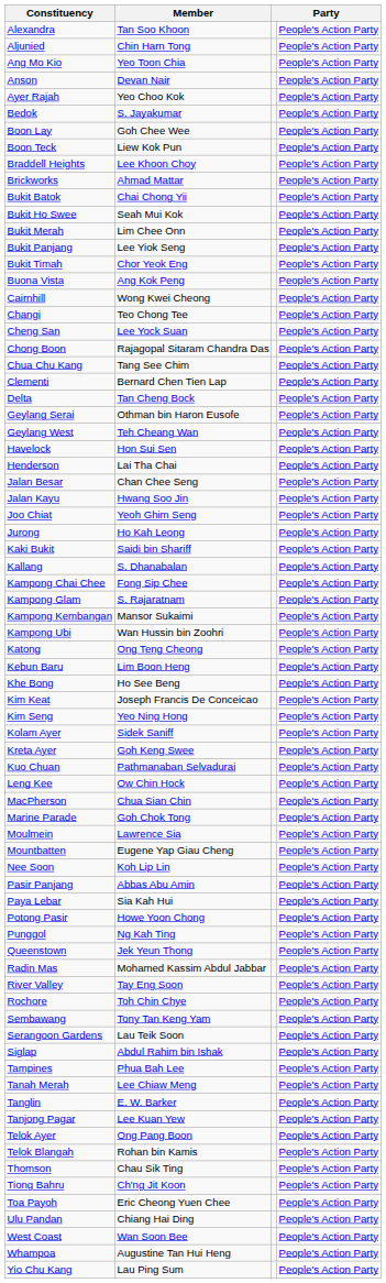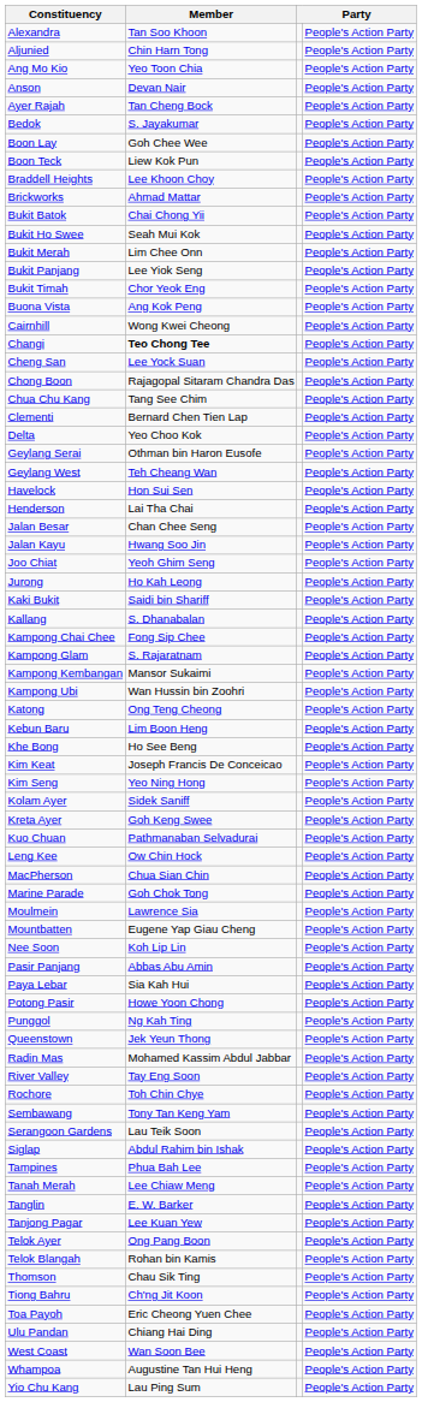Ayer Rajah | Member: Yeo Choo Kok -> Tan Cheng Bock
Changi | Member: normal -> bold
Delta | Member: Tan Cheng Bock -> Yeo Choo Kok
